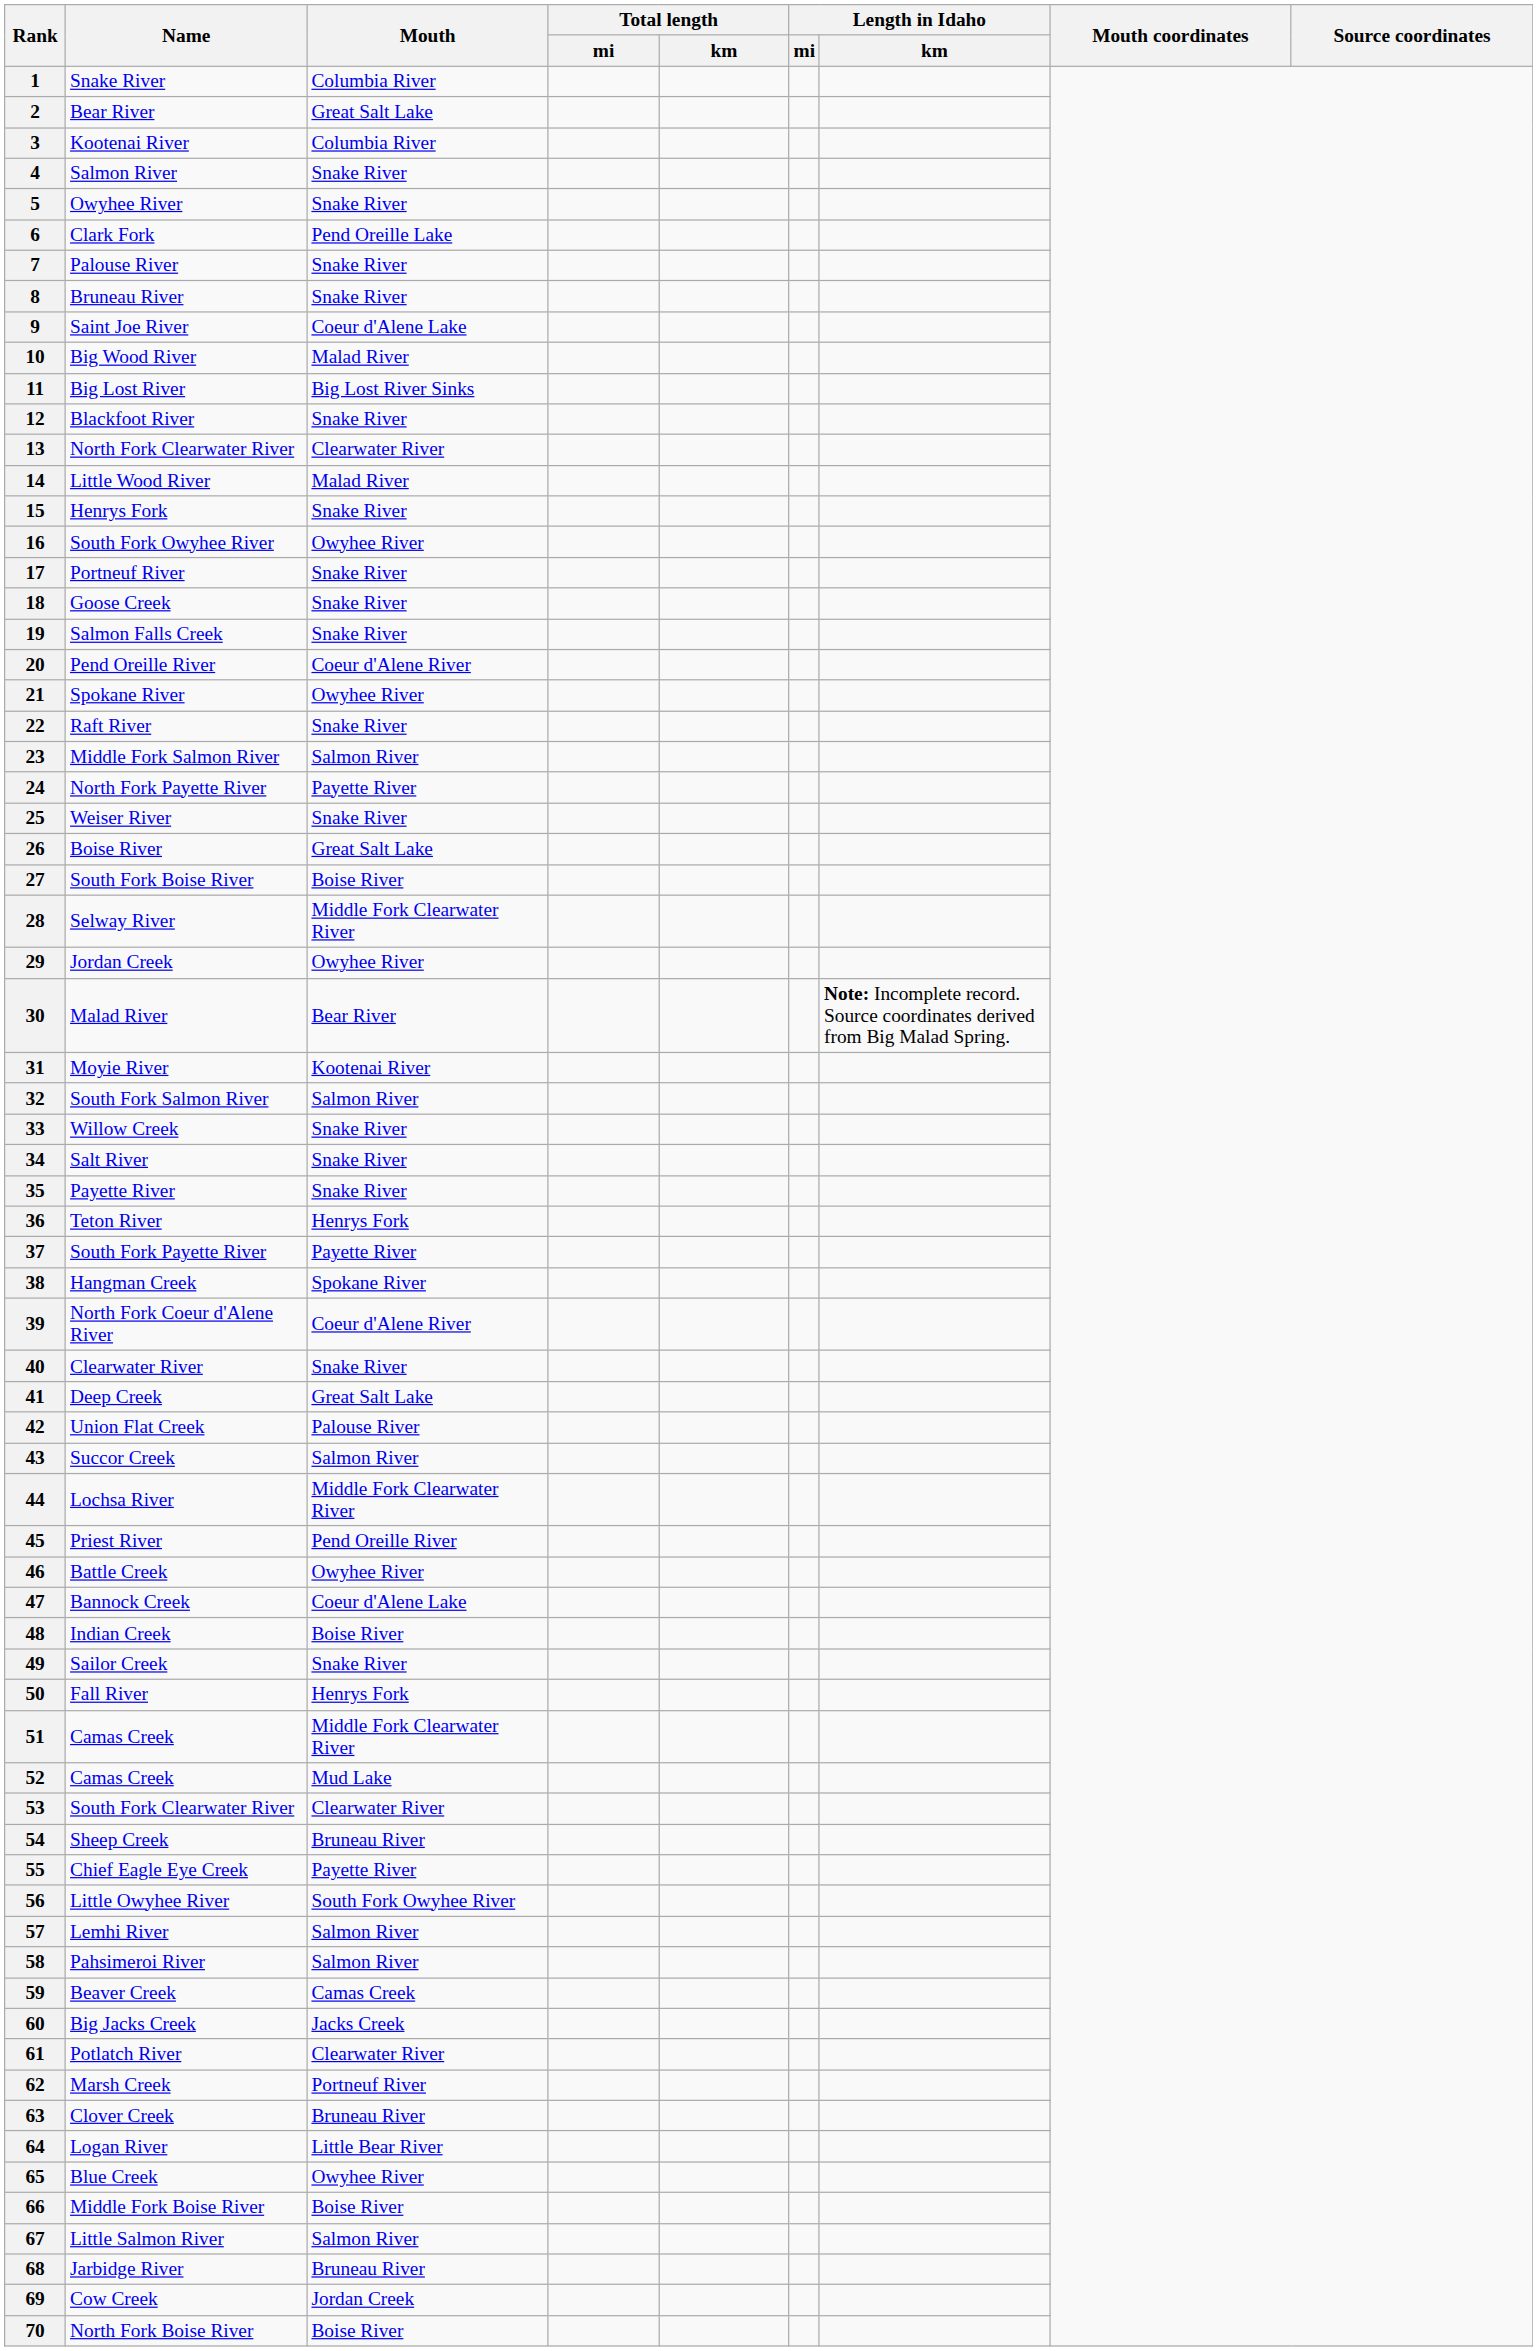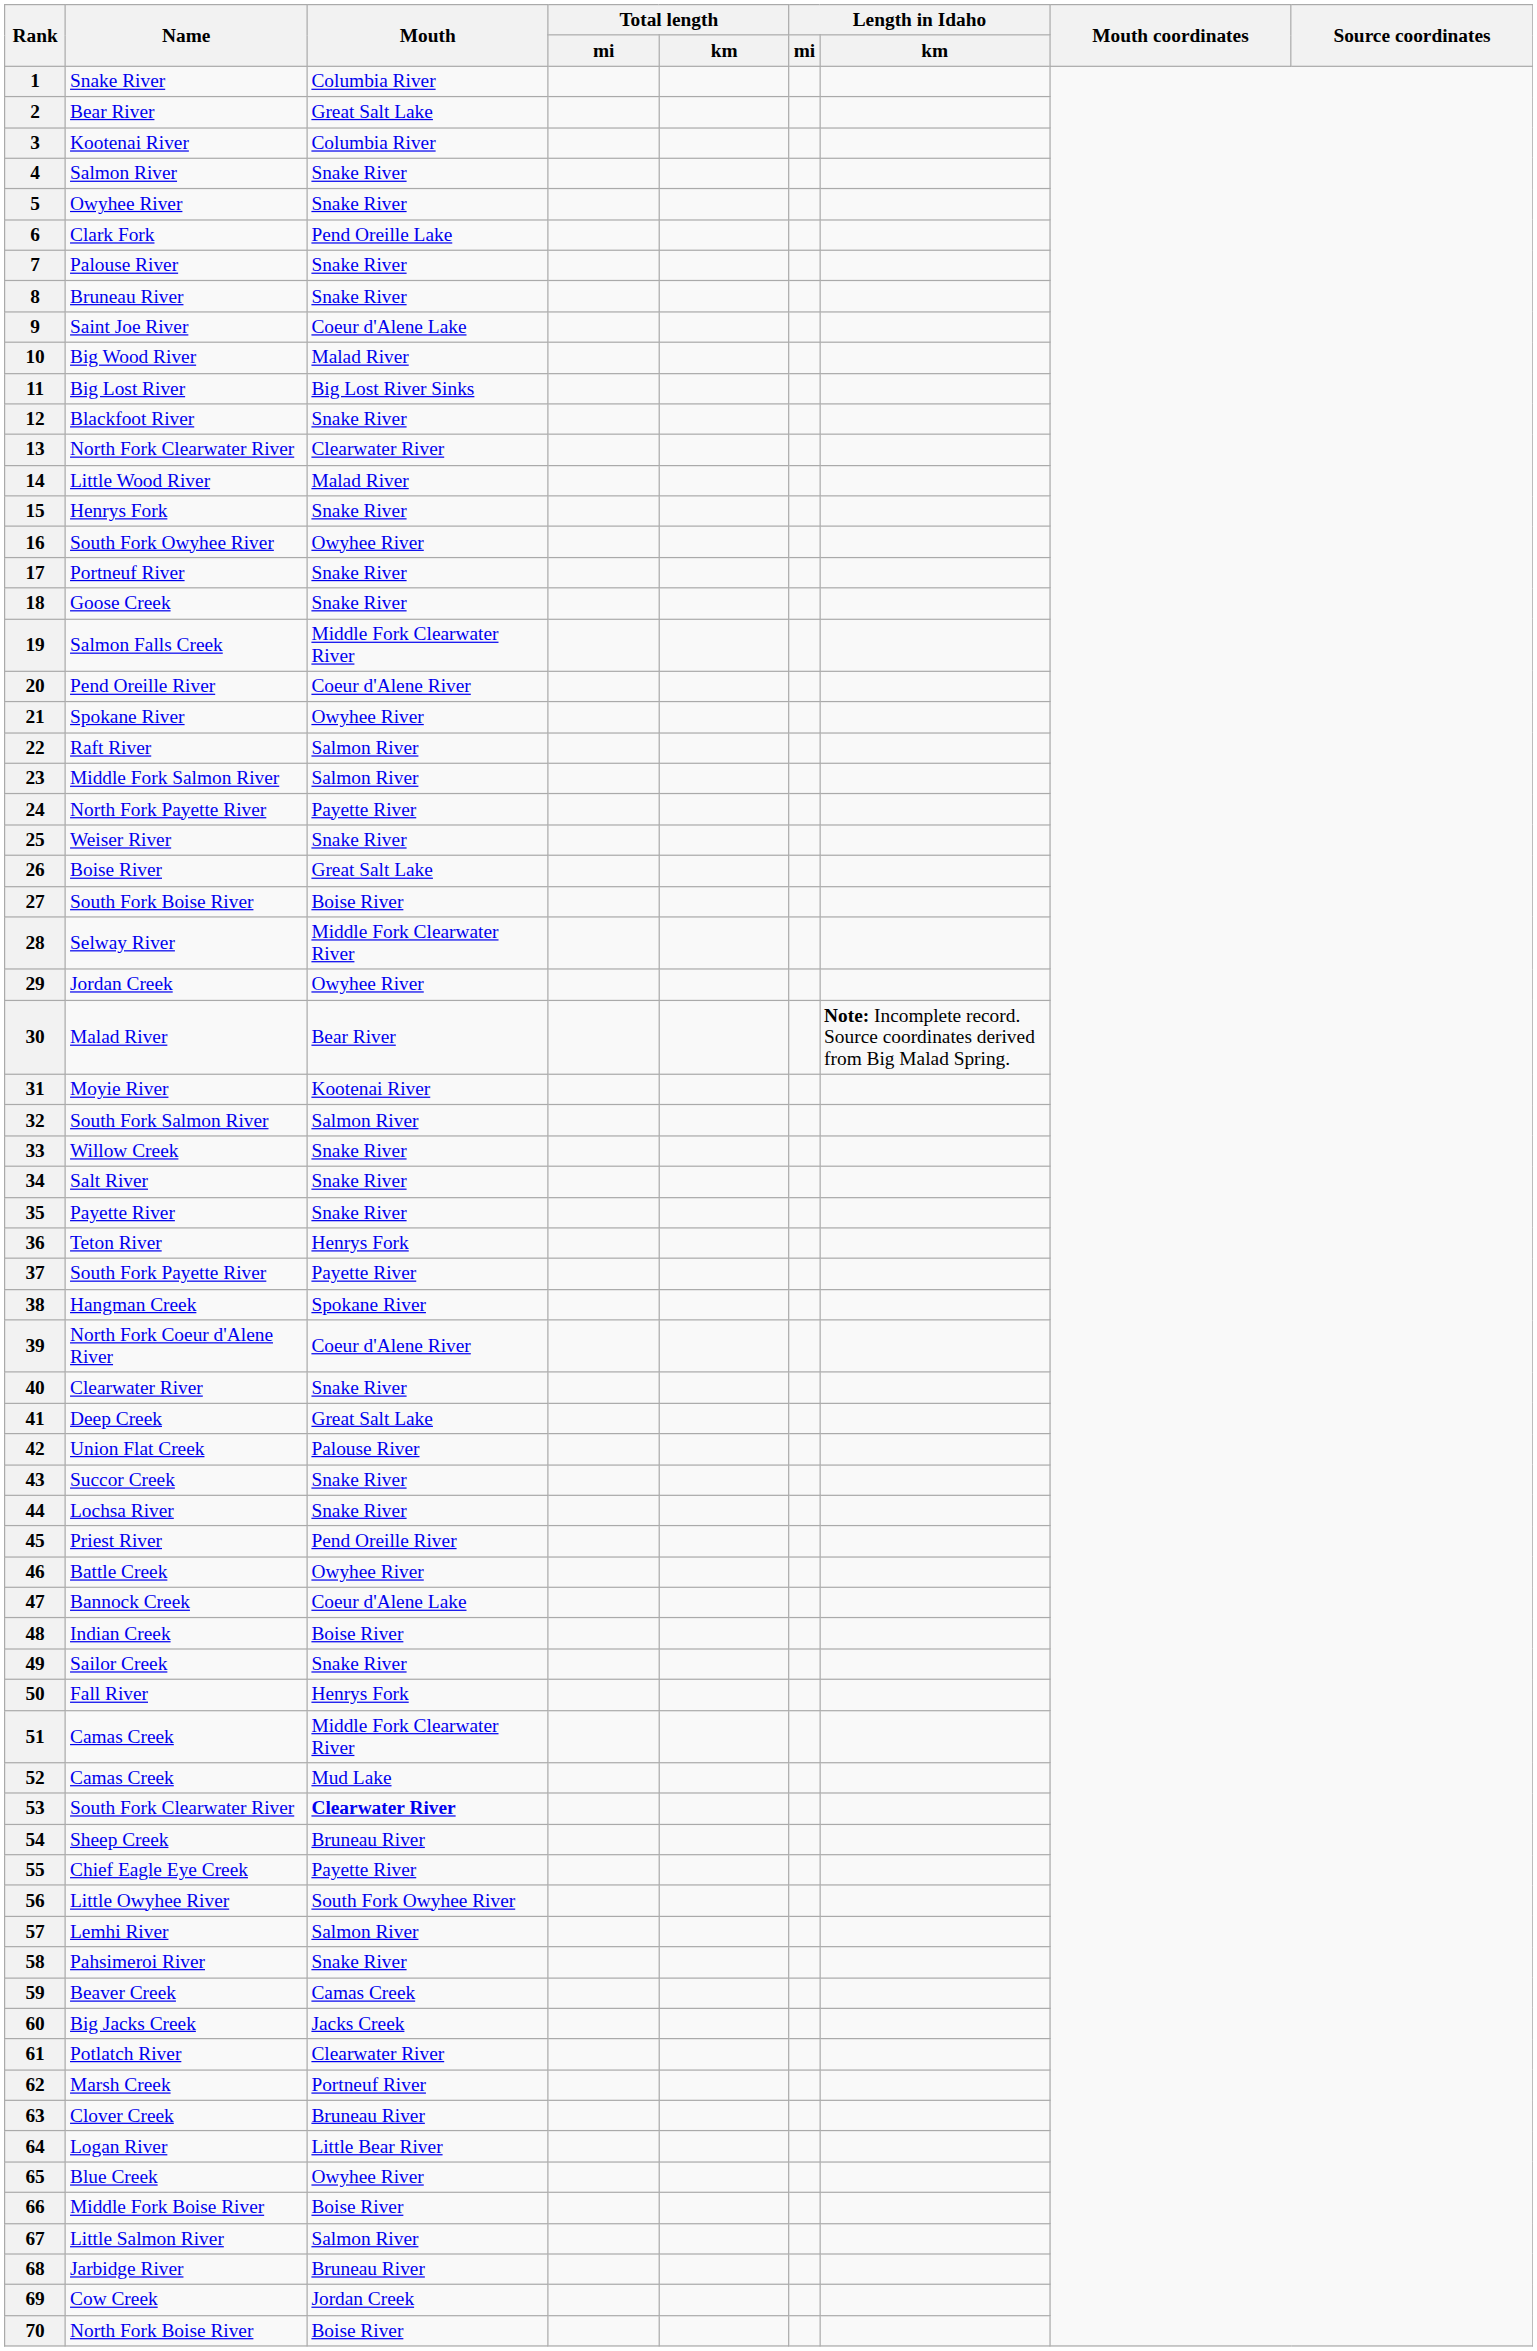19 | Mouth: Snake River -> Middle Fork Clearwater River
22 | Mouth: Snake River -> Salmon River
43 | Mouth: Salmon River -> Snake River
44 | Mouth: Middle Fork Clearwater River -> Snake River
53 | Mouth: normal -> bold
58 | Mouth: Salmon River -> Snake River
